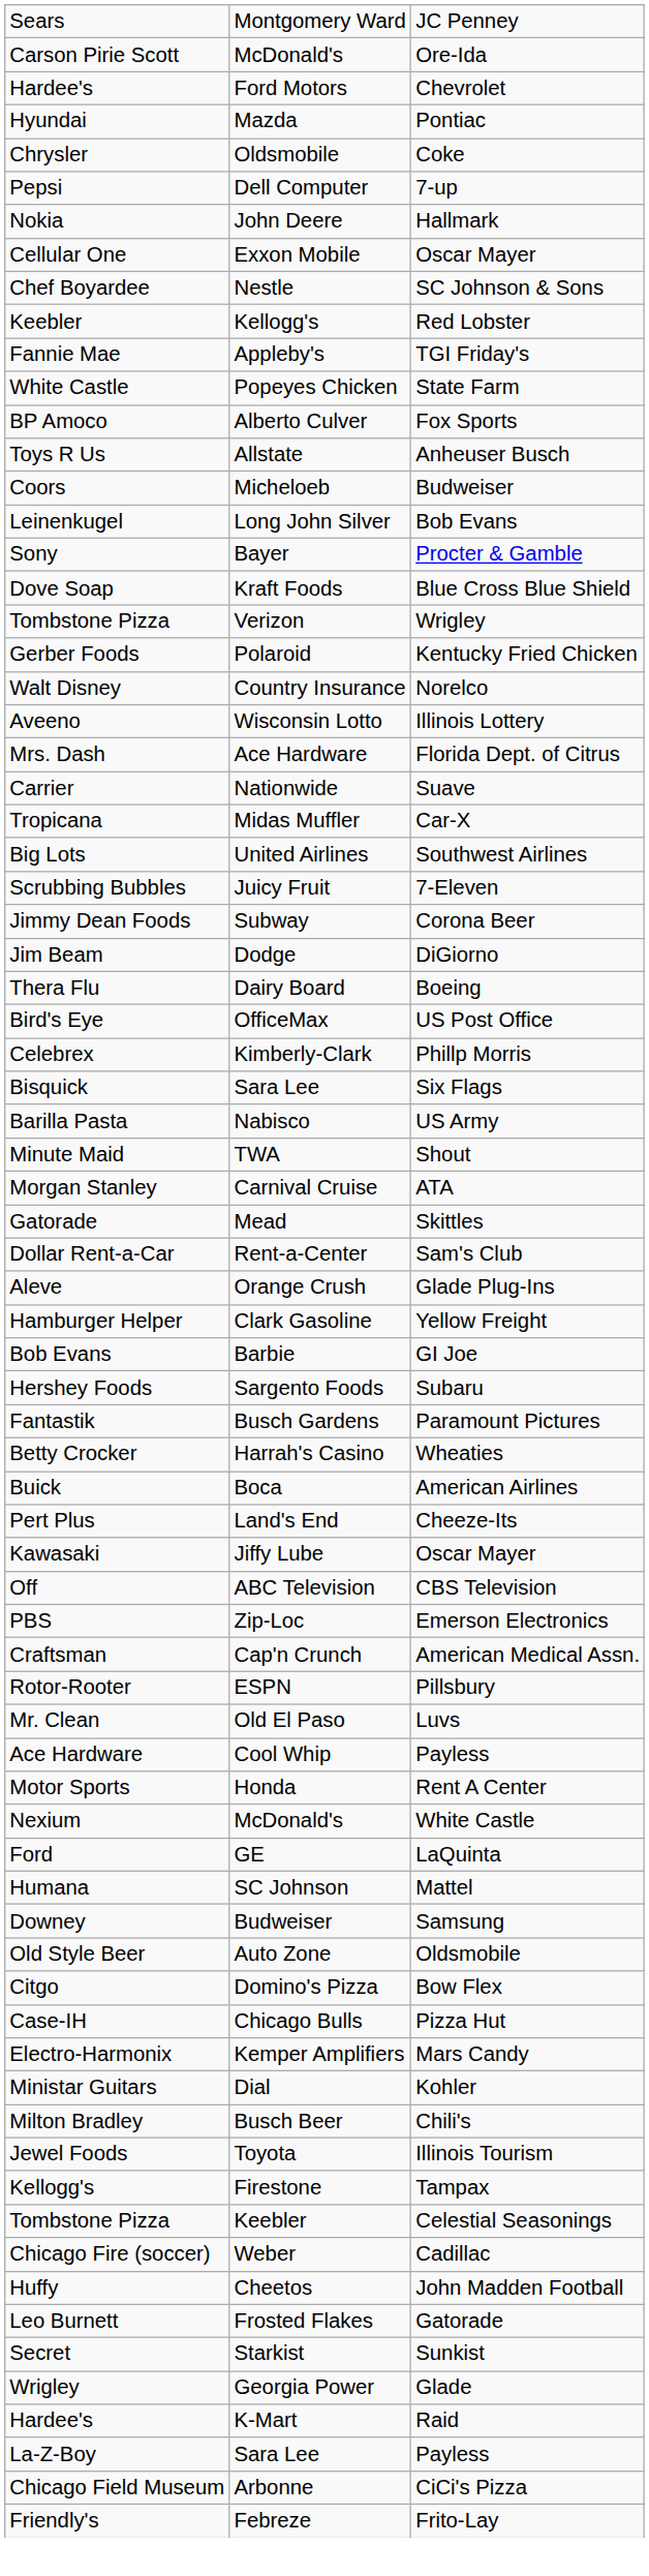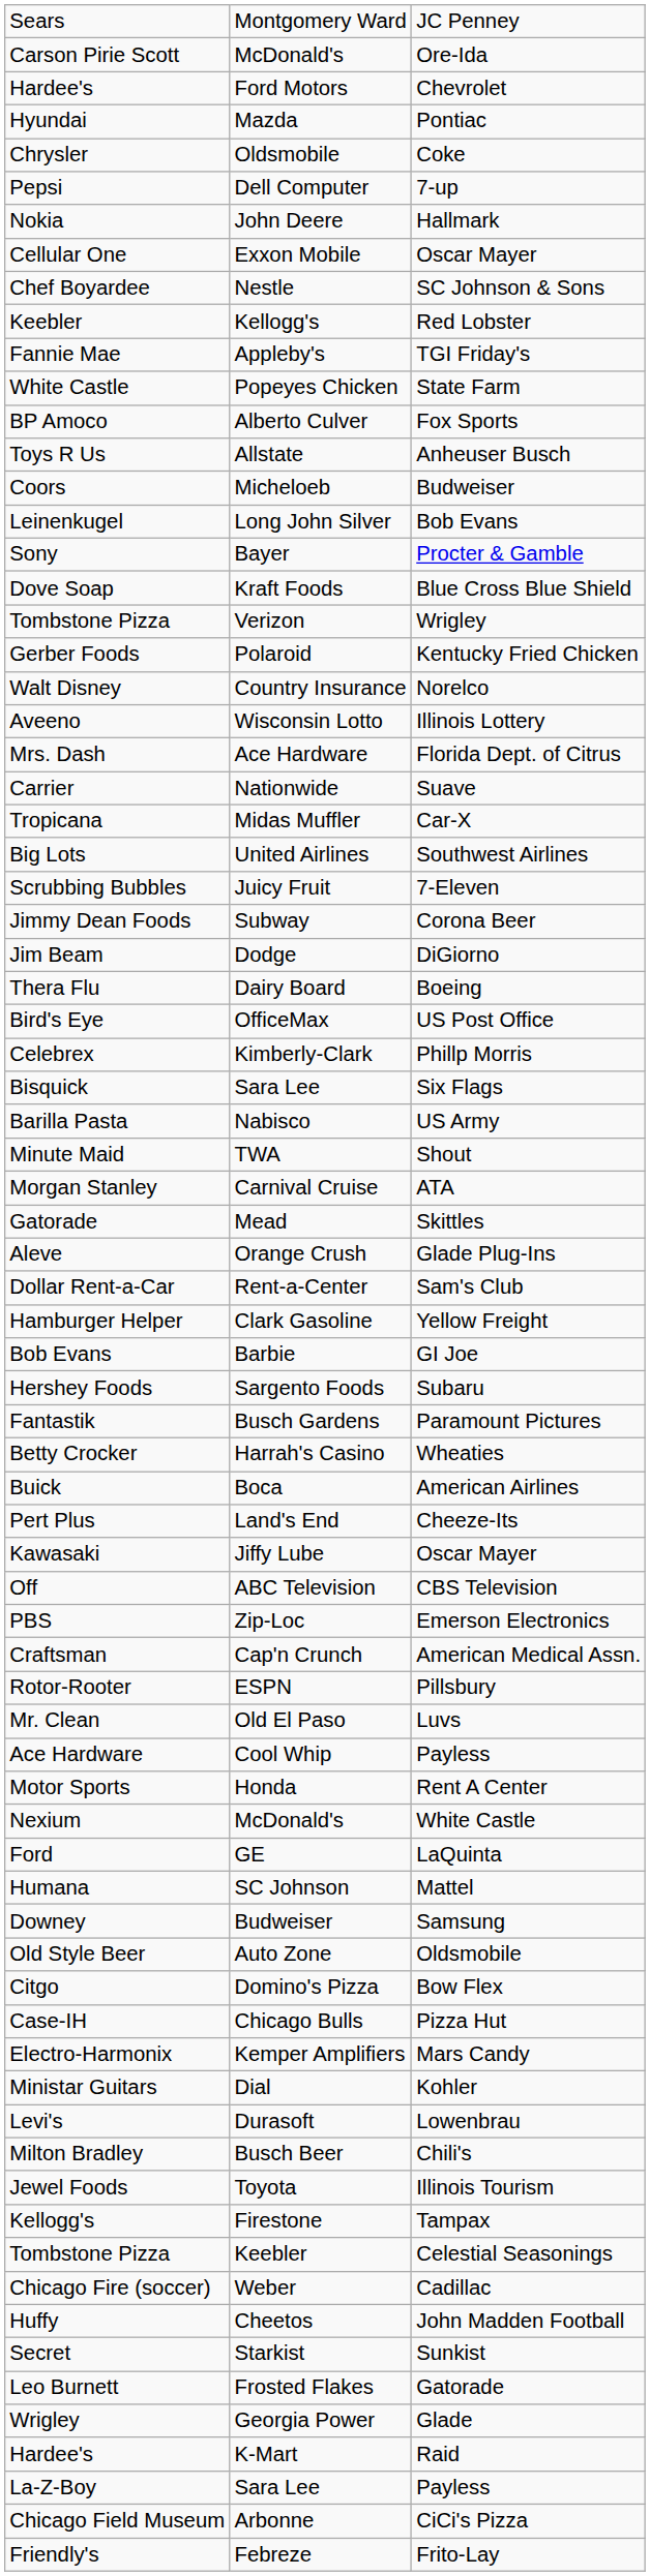rows swapped: Dollar Rent-a-Car <-> Aleve
+ row: Levi's | Durasoft | Lowenbrau
rows swapped: Leo Burnett <-> Secret
